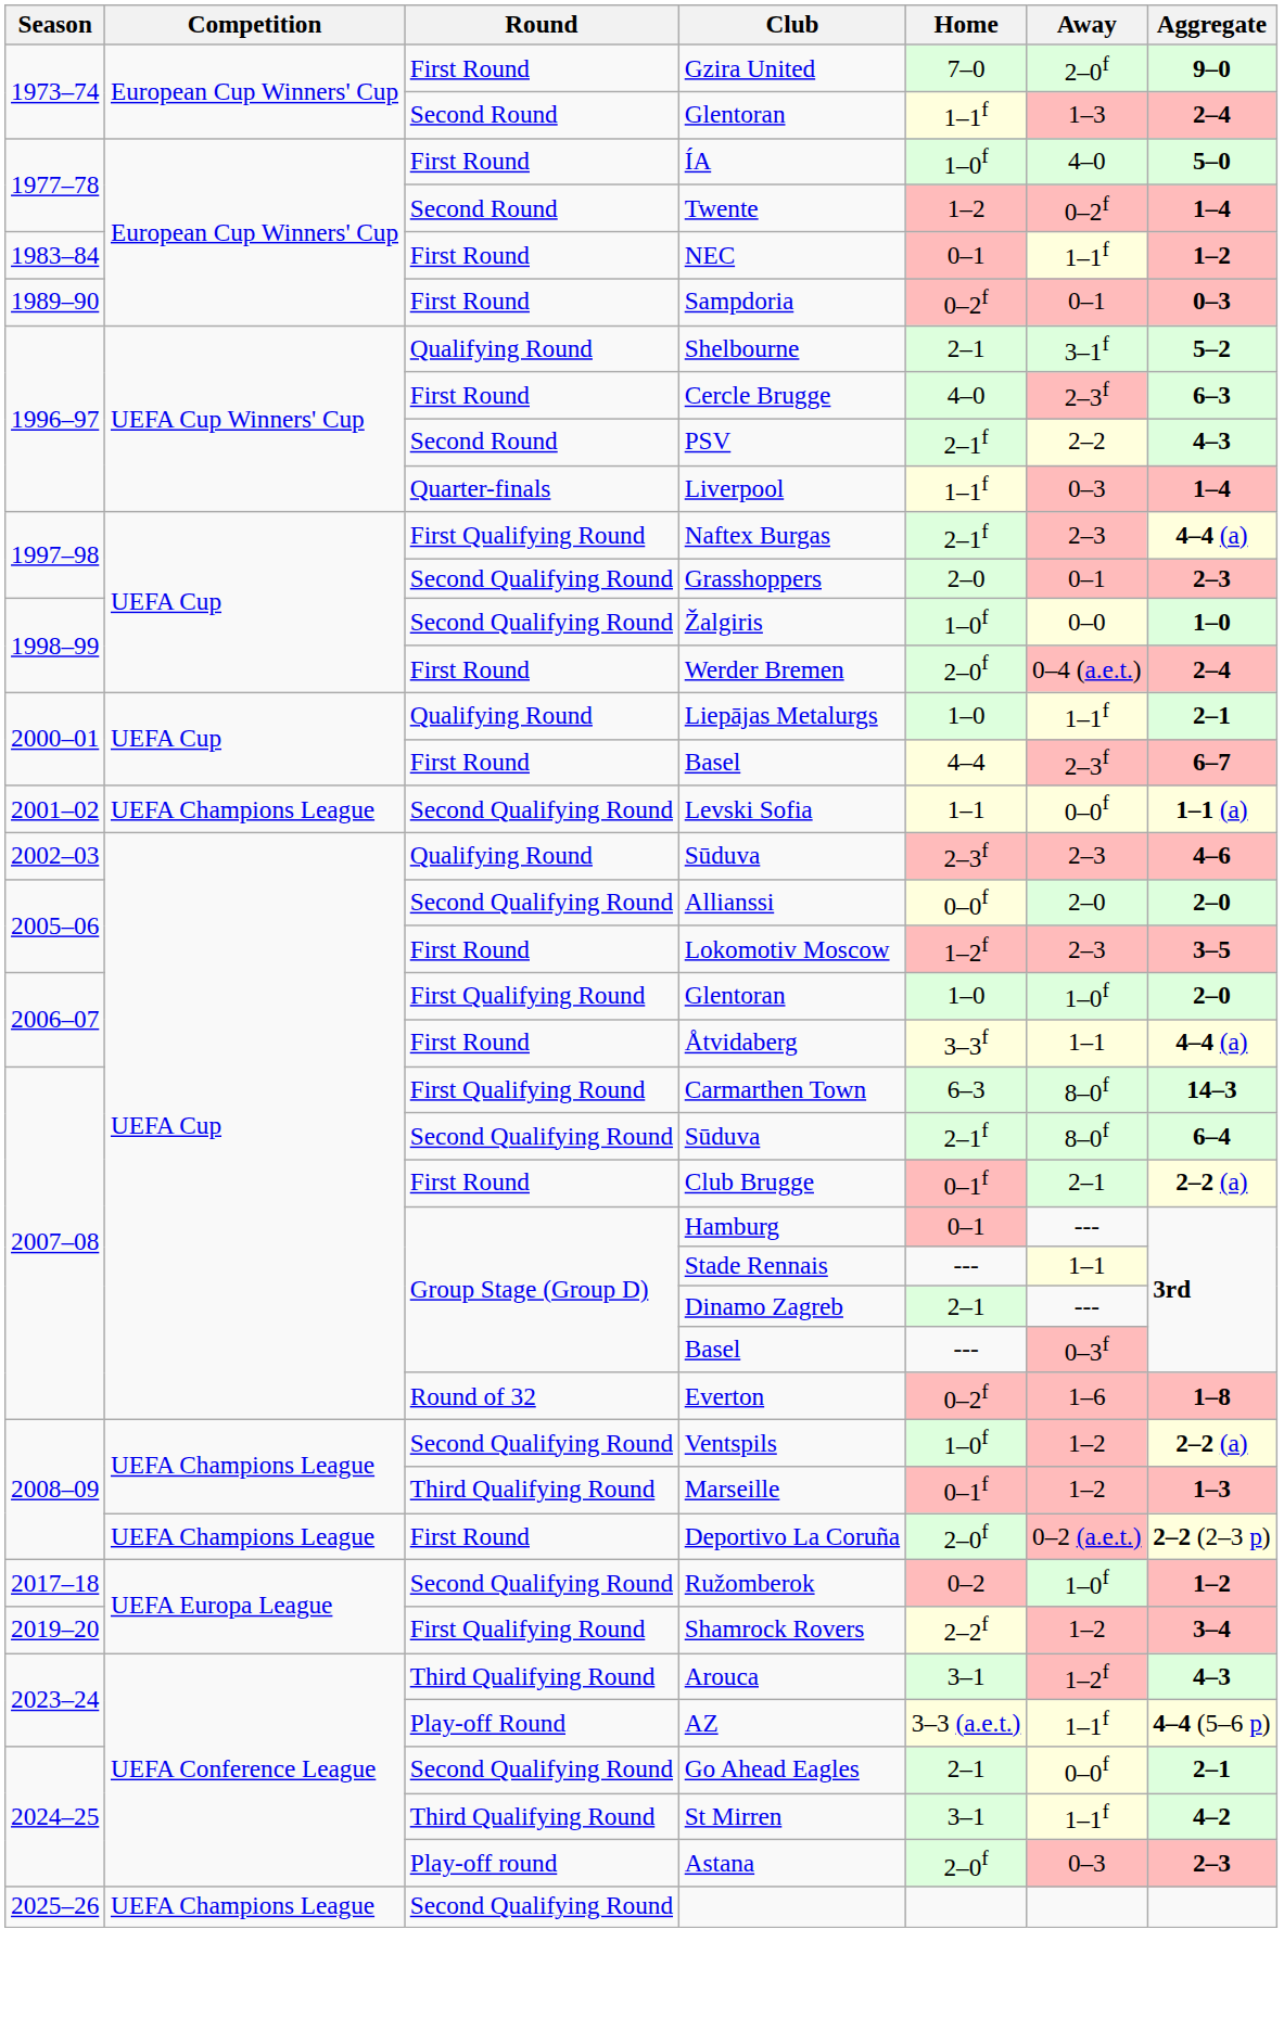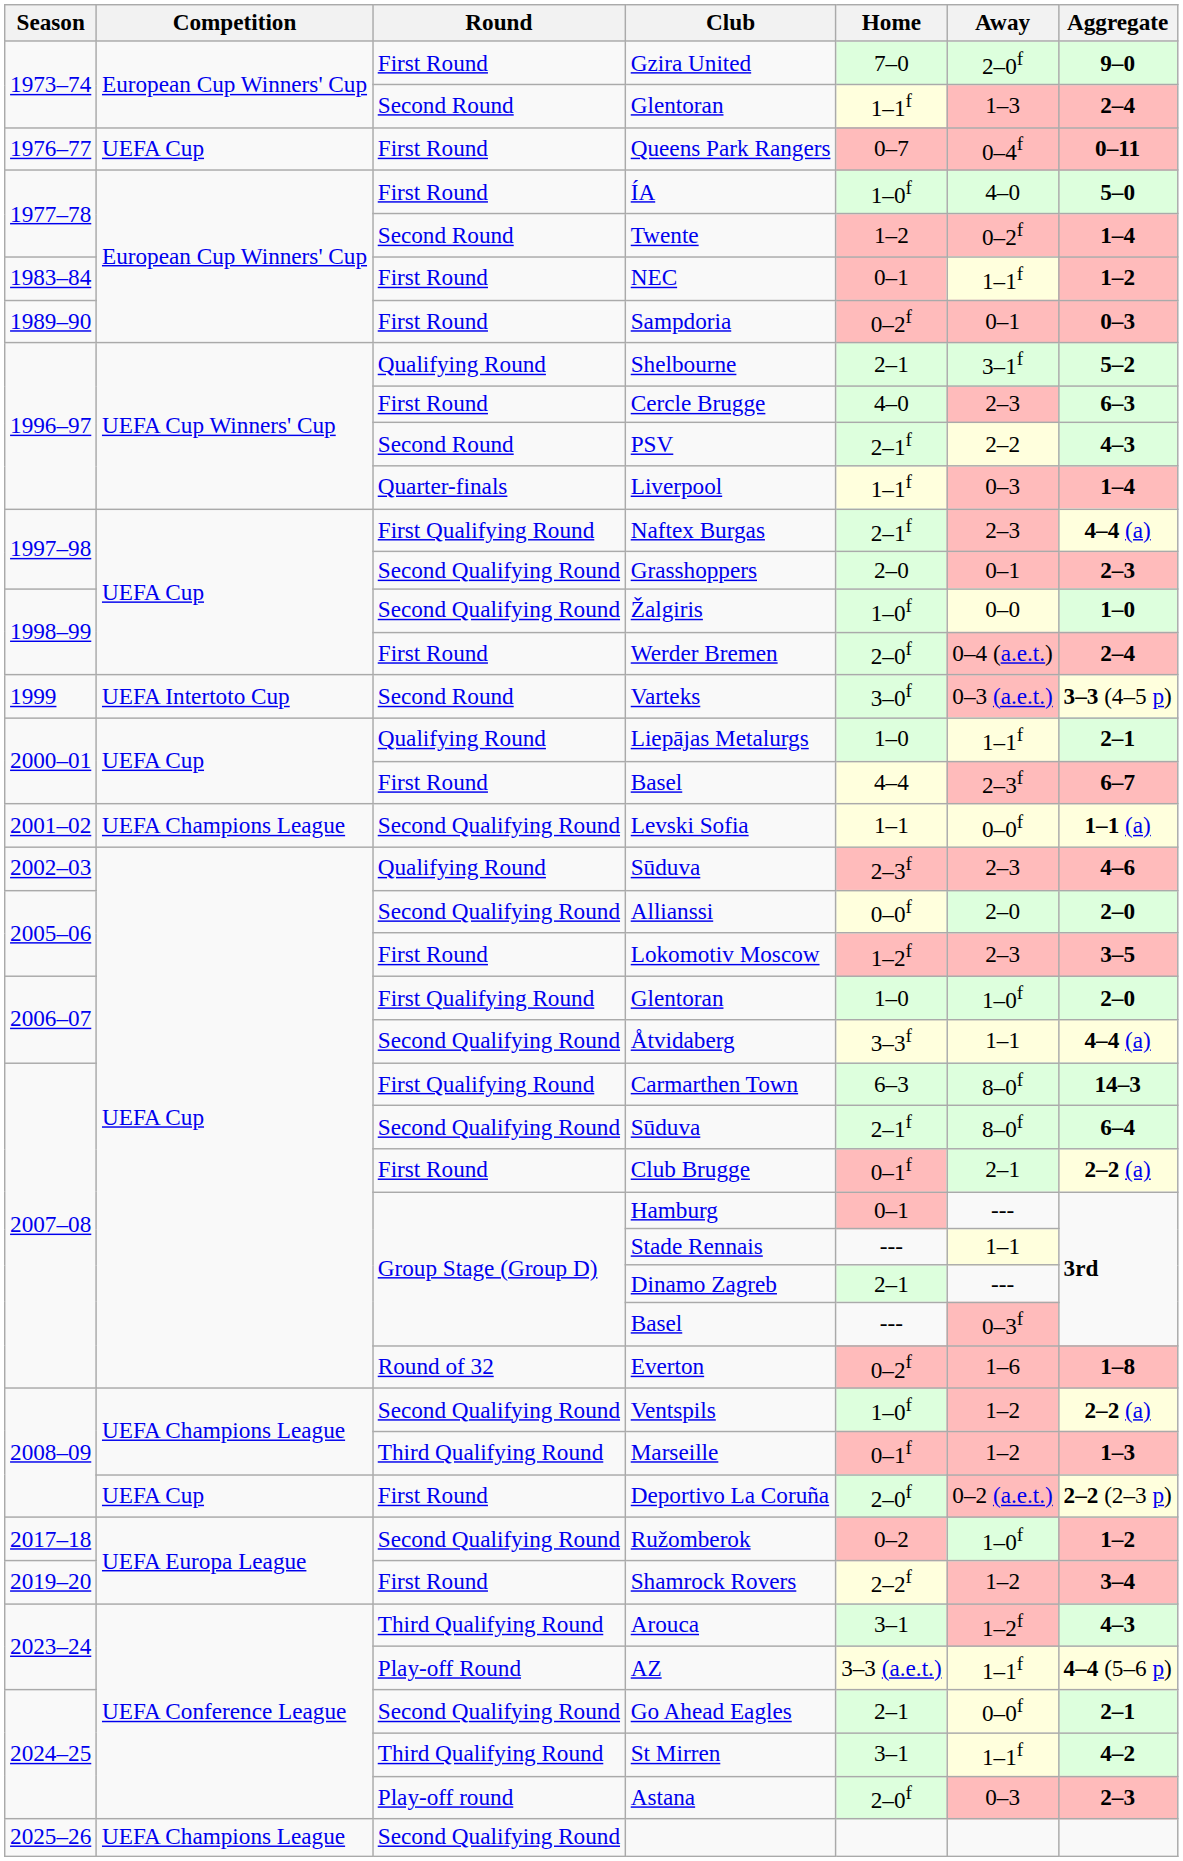+ row: 1976–77 | UEFA Cup | First Round | Queens Park Rangers | 0–7 | 0–4f | 0–11
Cercle Brugge | Away: 2–3f -> 2–3
+ row: 1999 | UEFA Intertoto Cup | Second Round | Varteks | 3–0f | 0–3 (a.e.t.) | 3–3 (4–5 p)
Åtvidaberg | Round: First Round -> Second Qualifying Round
Deportivo La Coruña | Competition: UEFA Champions League -> UEFA Cup
Shamrock Rovers | Round: First Qualifying Round -> First Round
